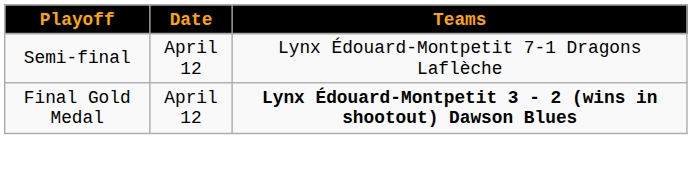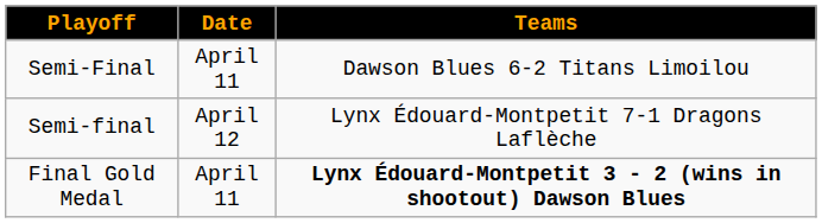+ row: Semi-Final | April 11 | Dawson Blues 6-2 Titans Limoilou
Final Gold Medal | Date: April 12 -> April 11
